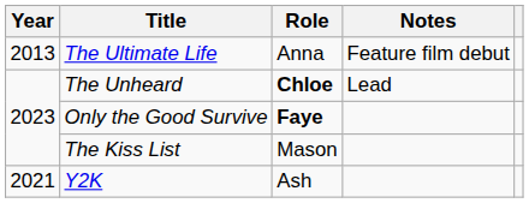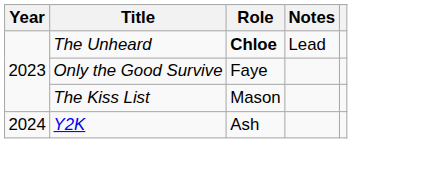- row: 2013 | The Ultimate Life | Anna | Feature film debut
Only the Good Survive | Role: bold -> normal
Y2K | Year: 2021 -> 2024
